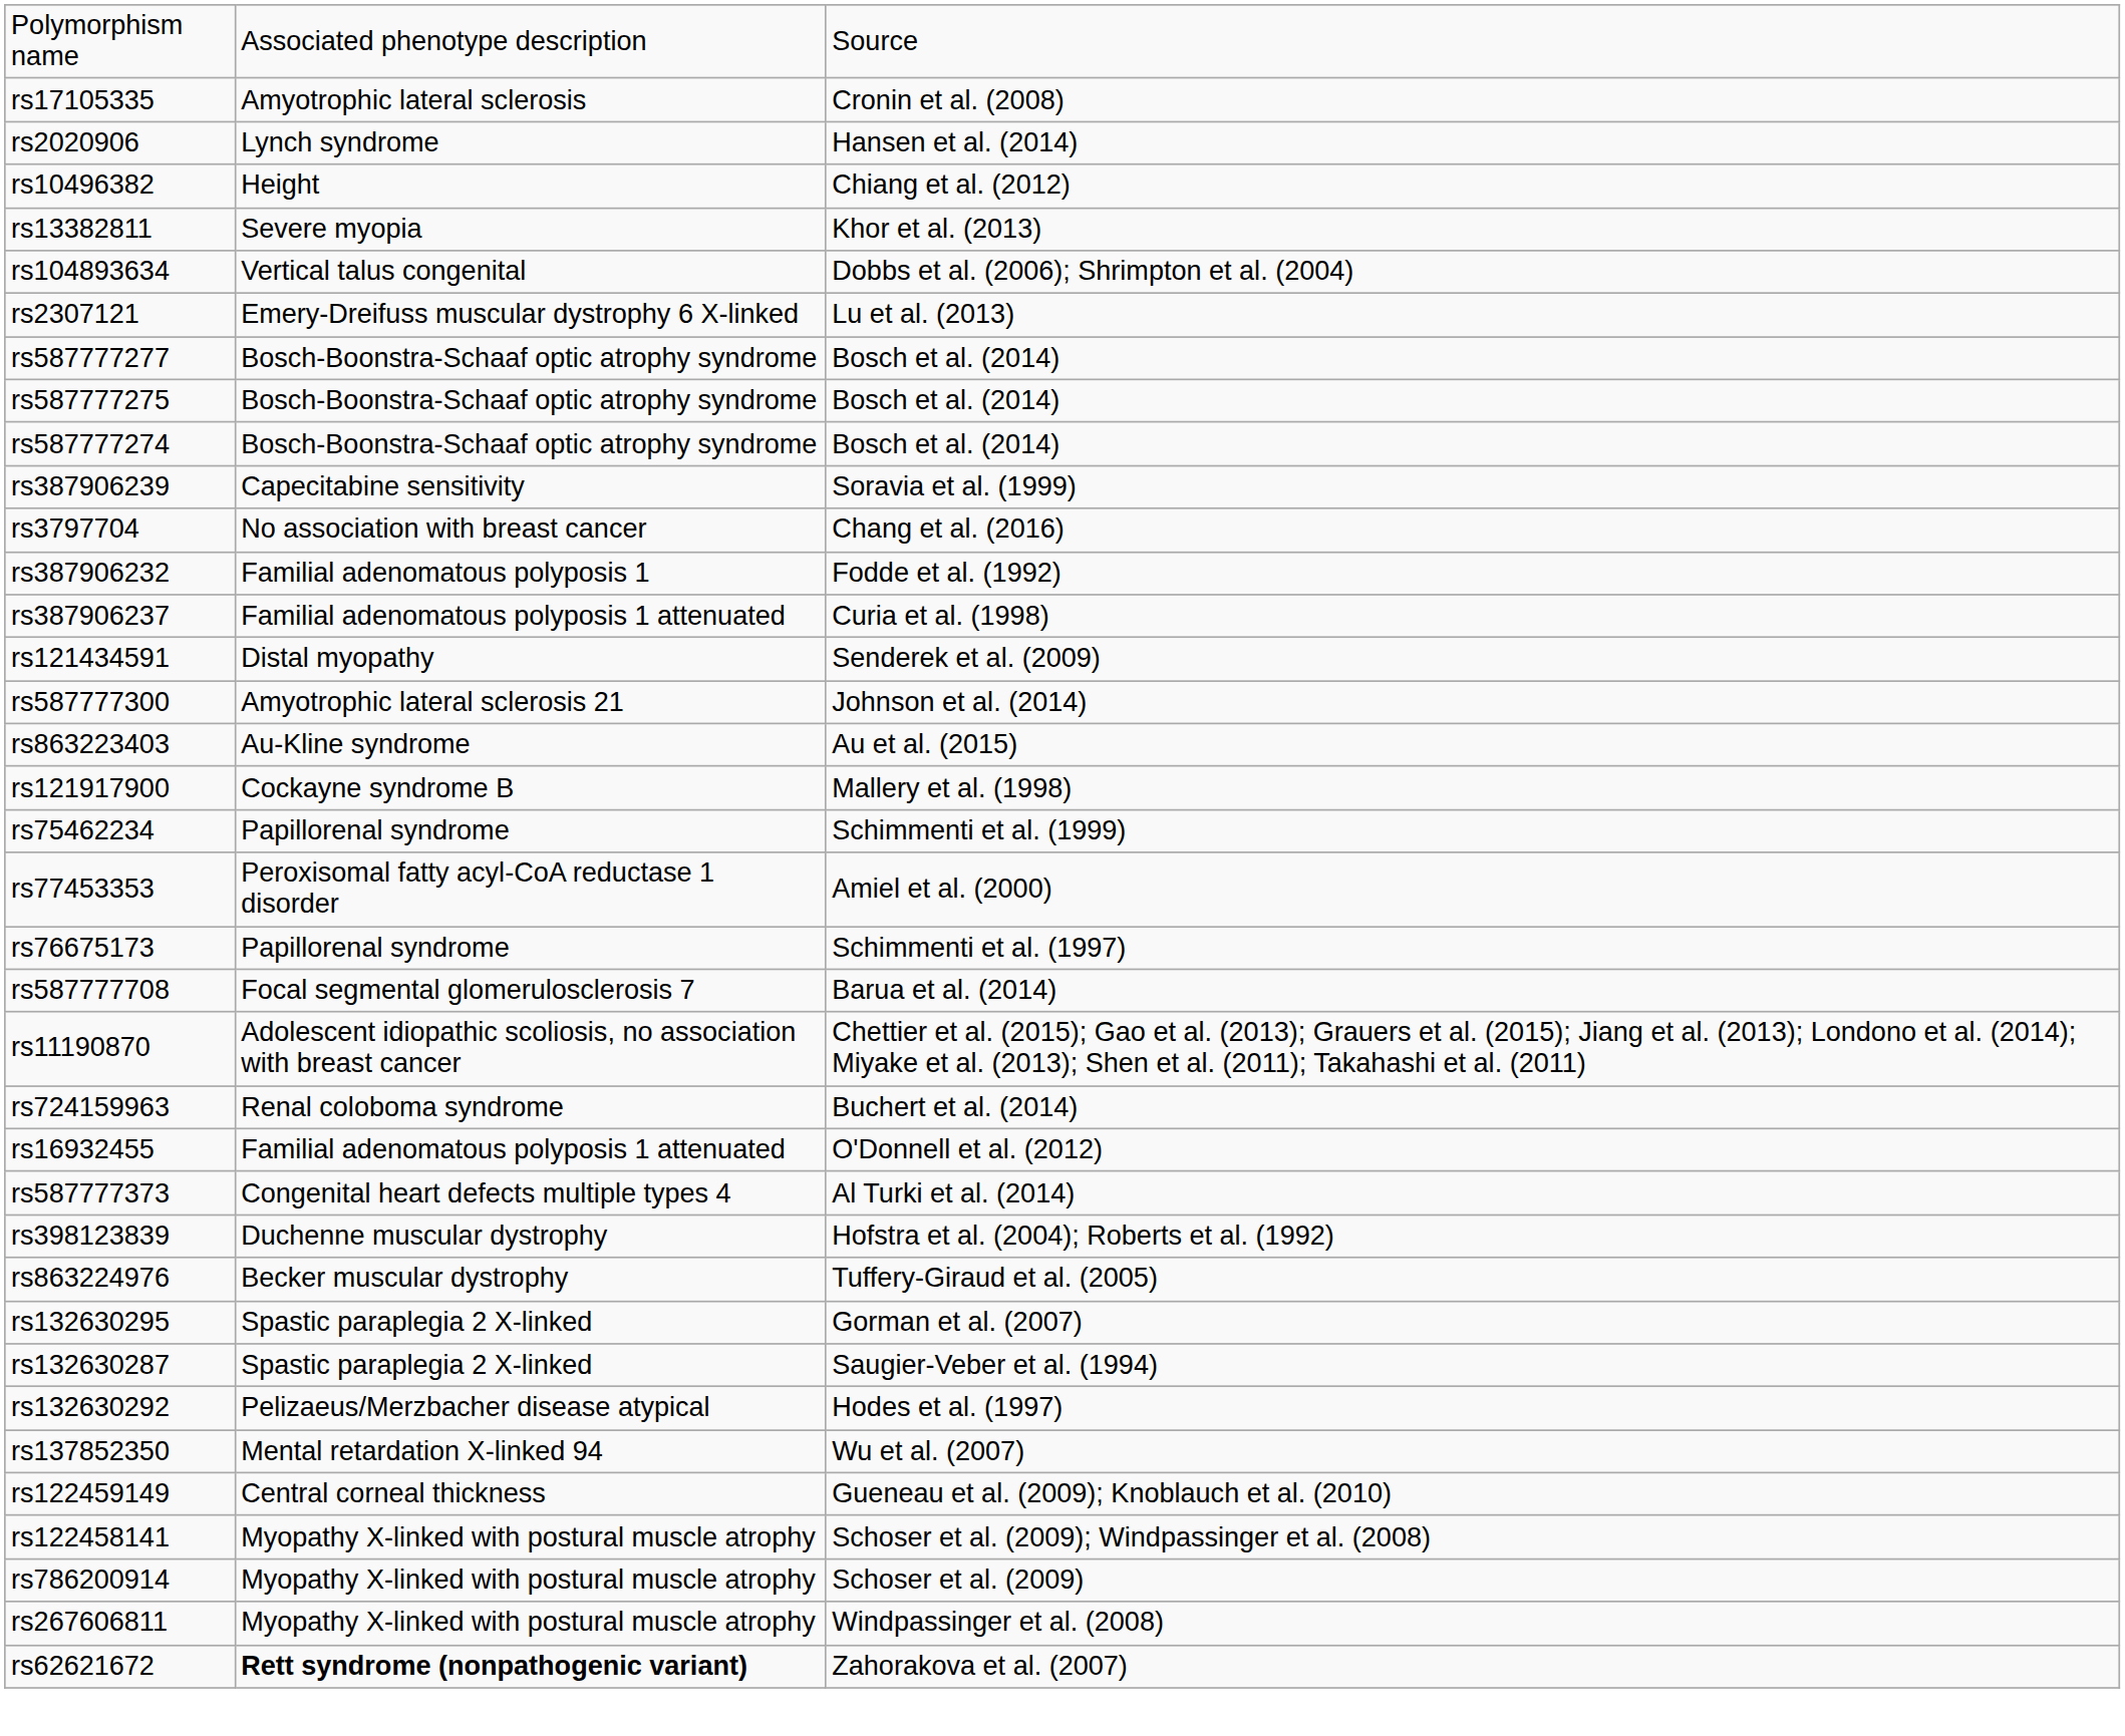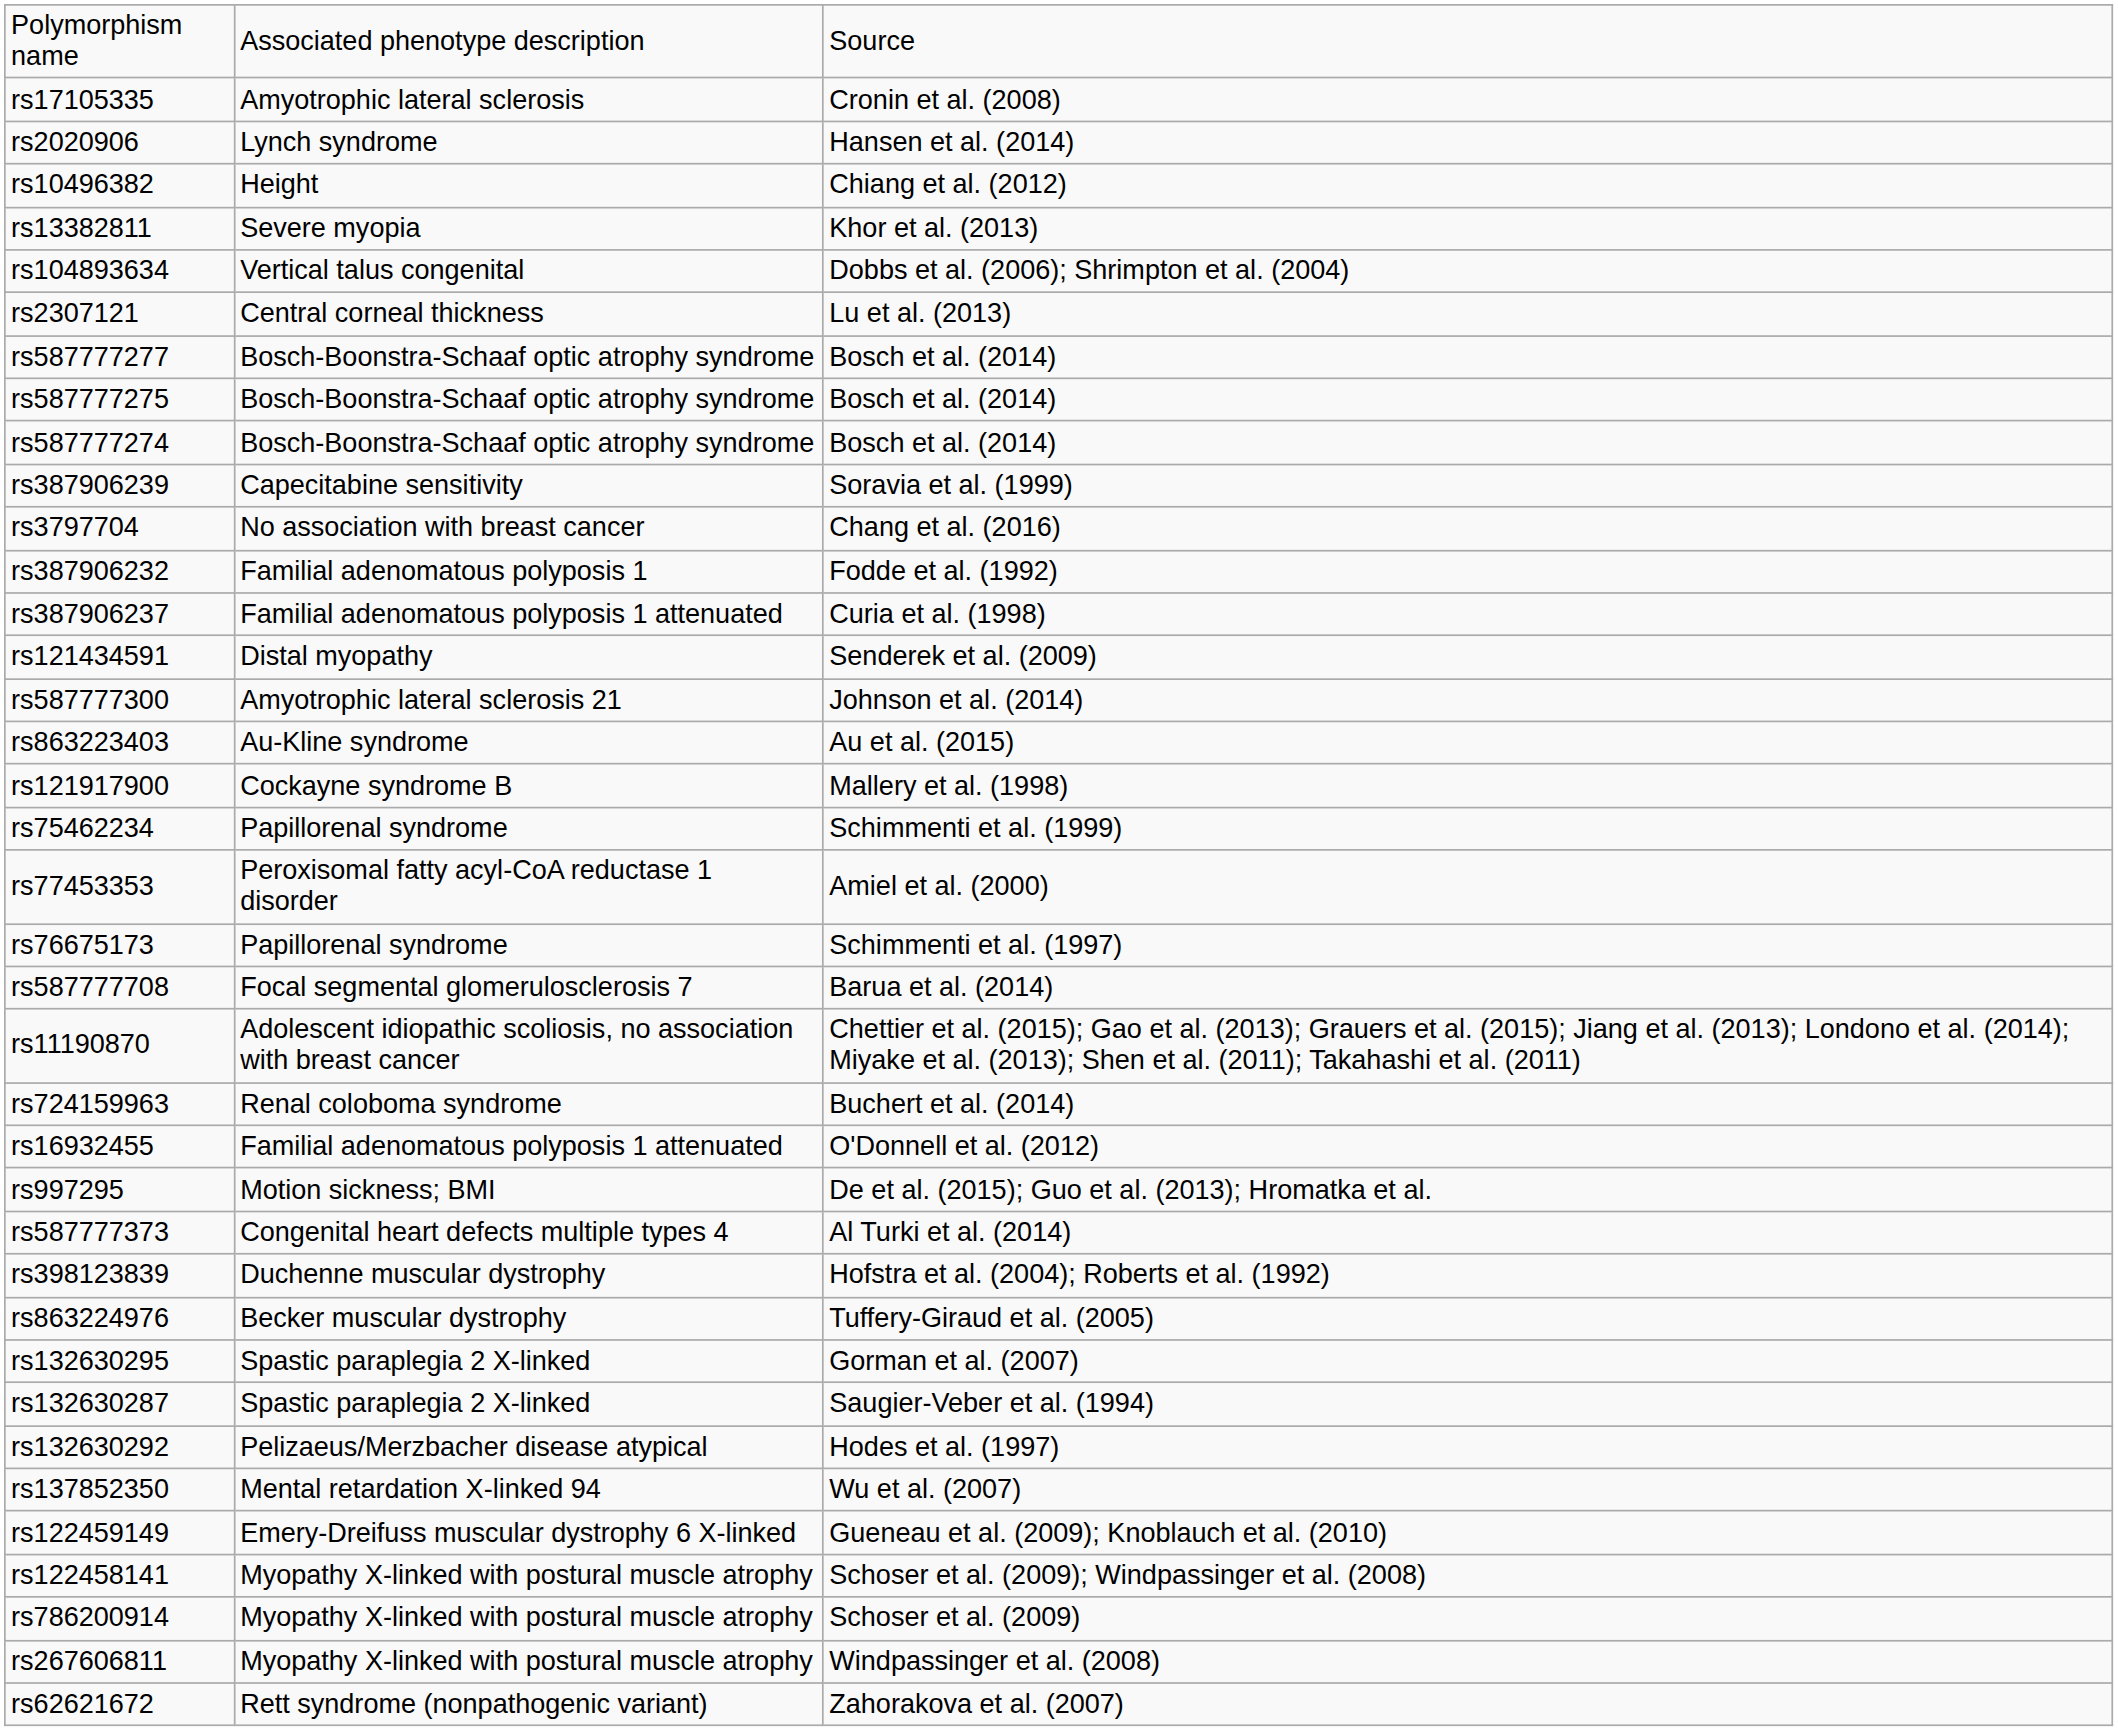rs2307121 | column 2: Emery-Dreifuss muscular dystrophy 6 X-linked -> Central corneal thickness
+ row: rs997295 | Motion sickness; BMI | De et al. (2015); Guo et al. (2013); Hromatka et al.
rs122459149 | column 2: Central corneal thickness -> Emery-Dreifuss muscular dystrophy 6 X-linked
rs62621672 | column 2: bold -> normal
